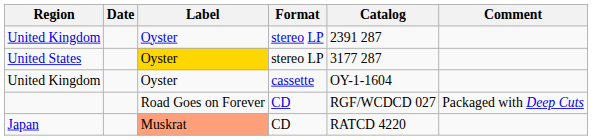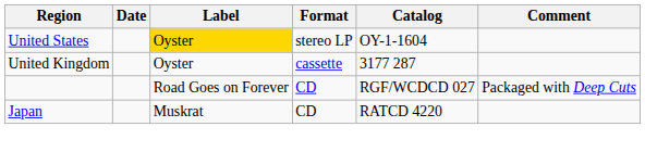- row: United Kingdom | Oyster | stereo LP | 2391 287
United States | Catalog: 3177 287 -> OY-1-1604
United Kingdom / cassette | Catalog: OY-1-1604 -> 3177 287
Japan | Label: lightsalmon background -> no background
